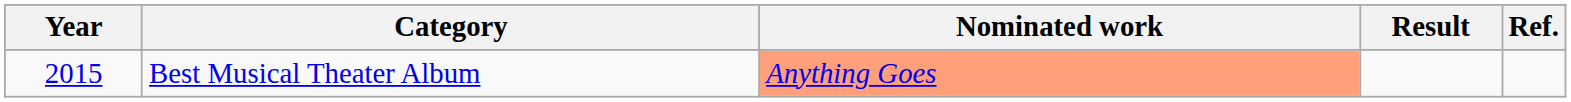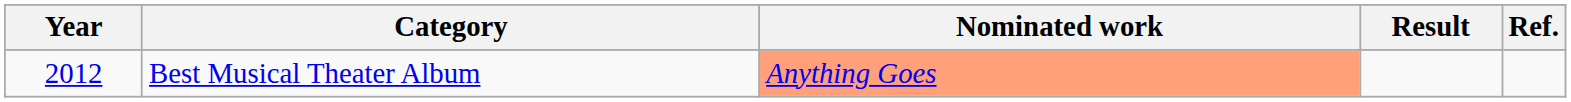Best Musical Theater Album | Year: 2015 -> 2012
